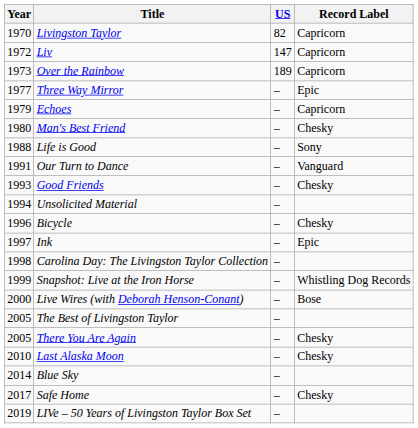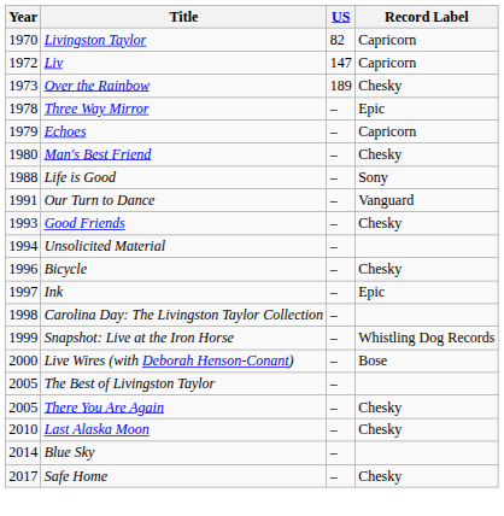Over the Rainbow | Record Label: Capricorn -> Chesky
Three Way Mirror | Year: 1977 -> 1978
- row: 2019 | LIVe – 50 Years of Livingston Taylor Box Set | –
